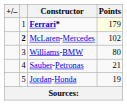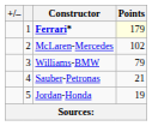McLaren-Mercedes | column 2: bold -> normal
Williams-BMW | Points: 80 -> 79
